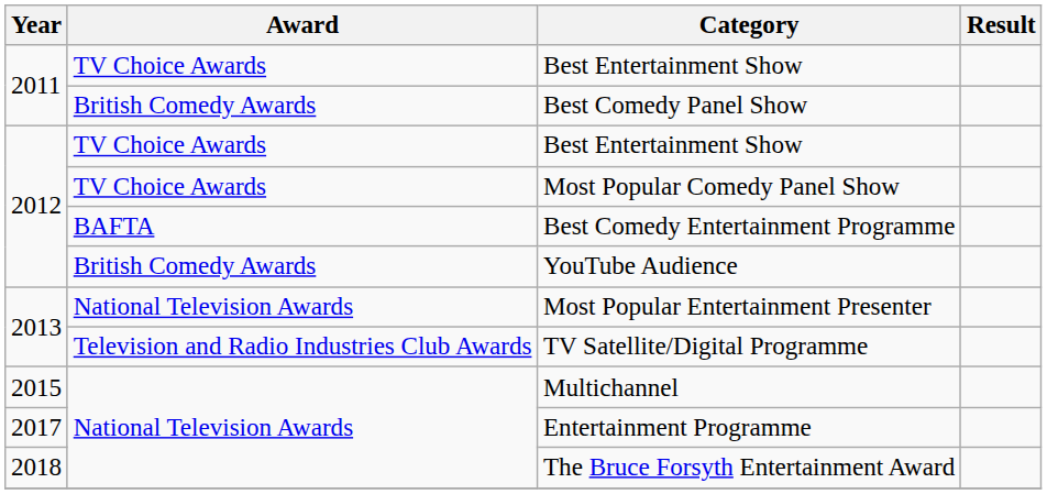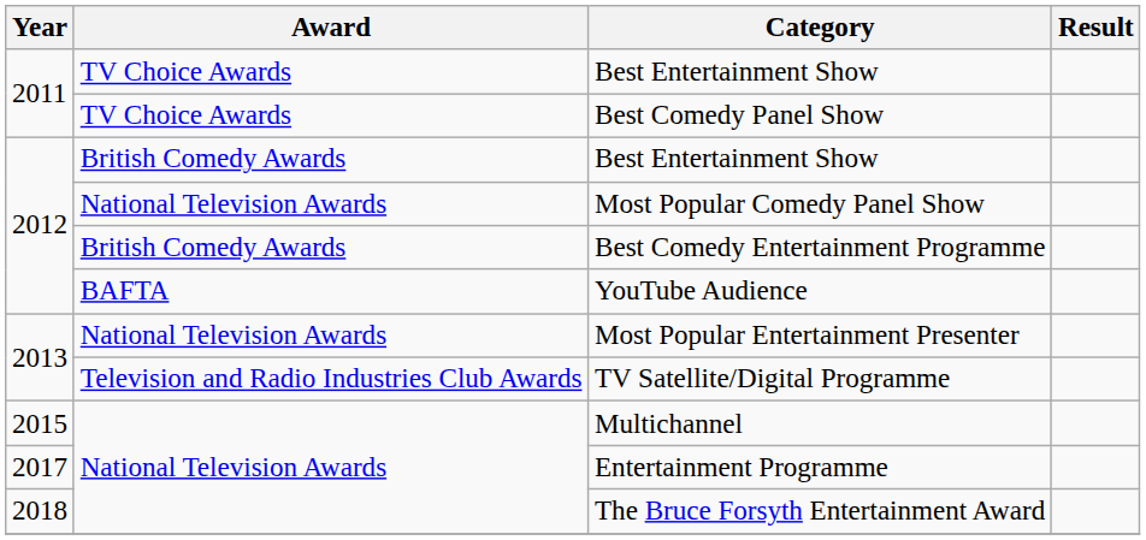Best Comedy Panel Show | Award: British Comedy Awards -> TV Choice Awards
2012 / Best Entertainment Show | Award: TV Choice Awards -> British Comedy Awards
Most Popular Comedy Panel Show | Award: TV Choice Awards -> National Television Awards
Best Comedy Entertainment Programme | Award: BAFTA -> British Comedy Awards
YouTube Audience | Award: British Comedy Awards -> BAFTA
